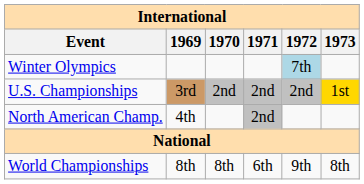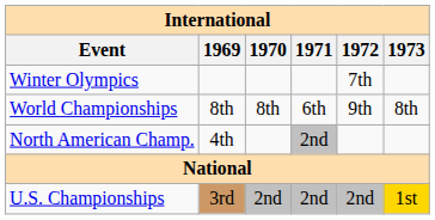Winter Olympics | 1972: lightblue background -> no background
rows swapped: World Championships <-> U.S. Championships
